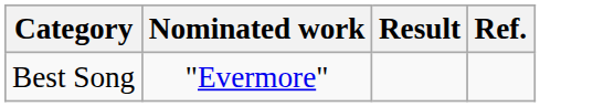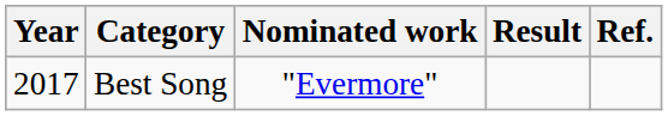+ column: Year | 2017
